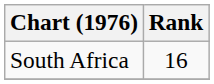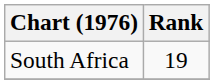South Africa | Rank: 16 -> 19
